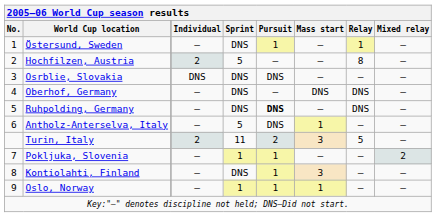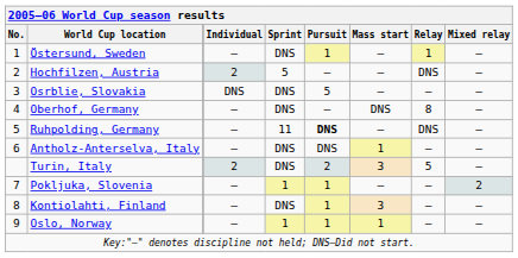Hochfilzen, Austria | Relay: 8 -> DNS
Osrblie, Slovakia | Pursuit: DNS -> 5
Oberhof, Germany | Relay: DNS -> 8
Ruhpolding, Germany | Sprint: DNS -> 11
Antholz-Anterselva, Italy | Sprint: 5 -> DNS
Turin, Italy | Sprint: 11 -> DNS
